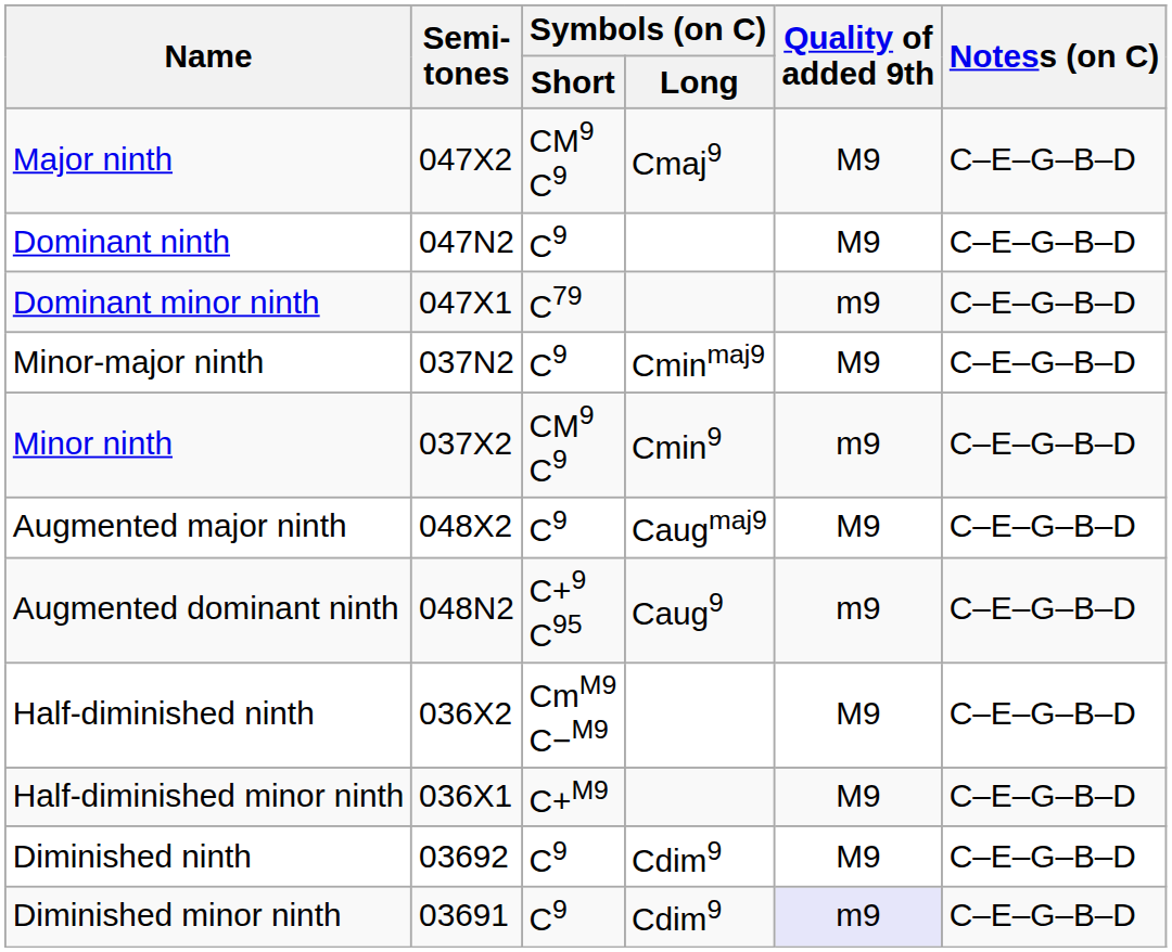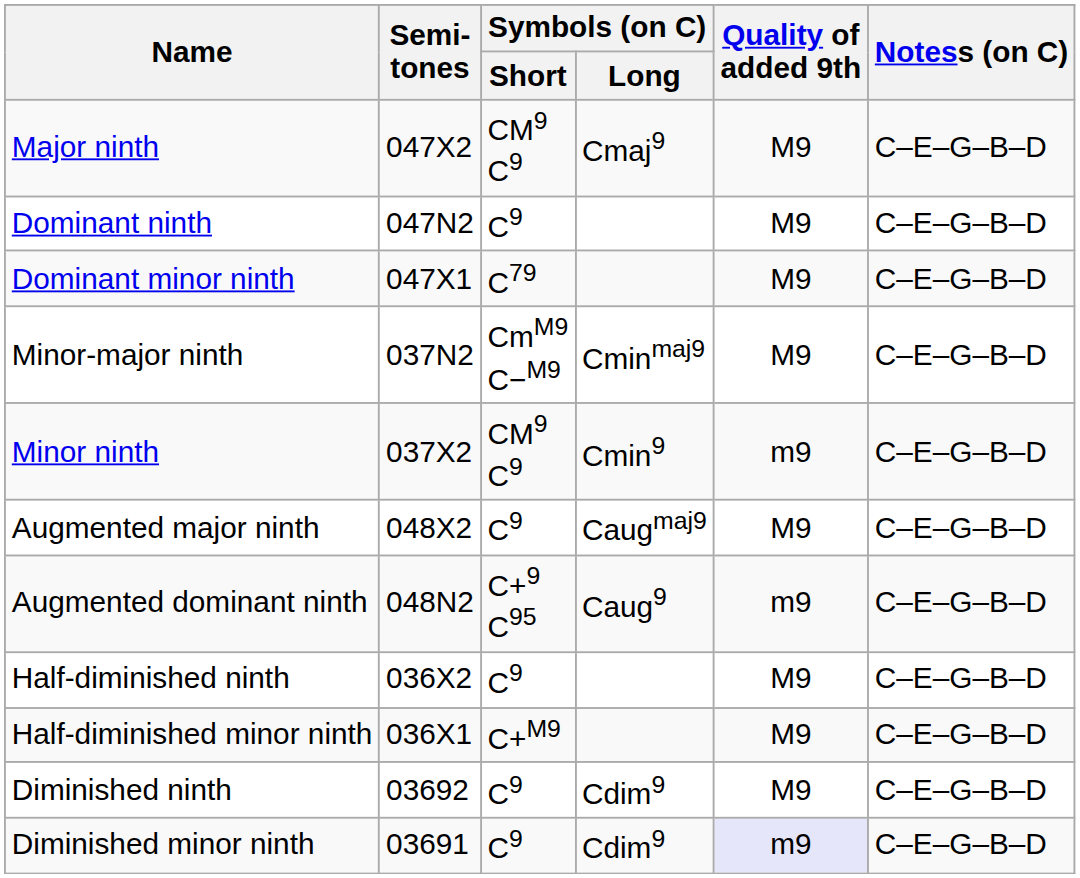Dominant minor ninth | Quality of added 9th: m9 -> M9
Minor-major ninth | Symbols (on C) / Short: C9 -> CmM9 C−M9
Half-diminished ninth | Symbols (on C) / Short: CmM9 C−M9 -> C9
